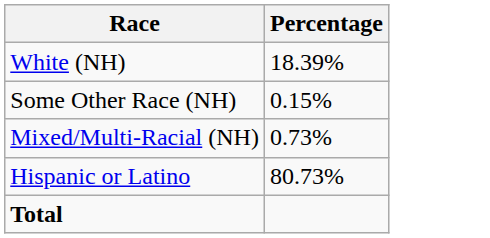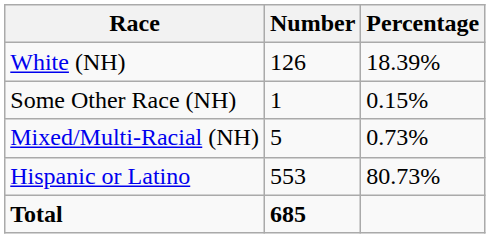+ column: Number | 126 | 1 | 5 | 553 | 685
